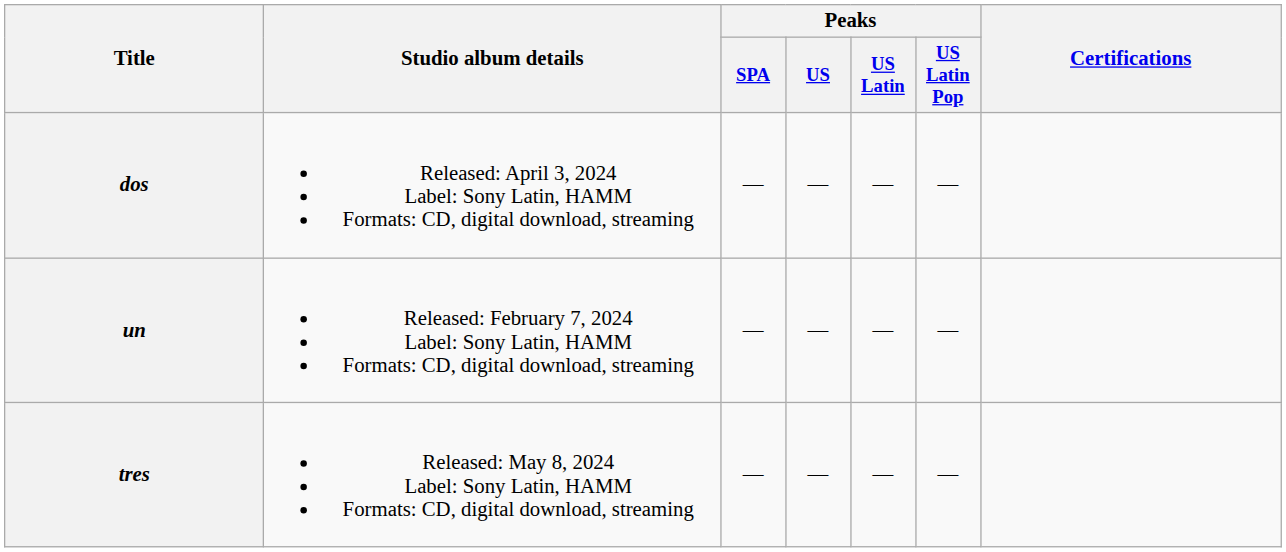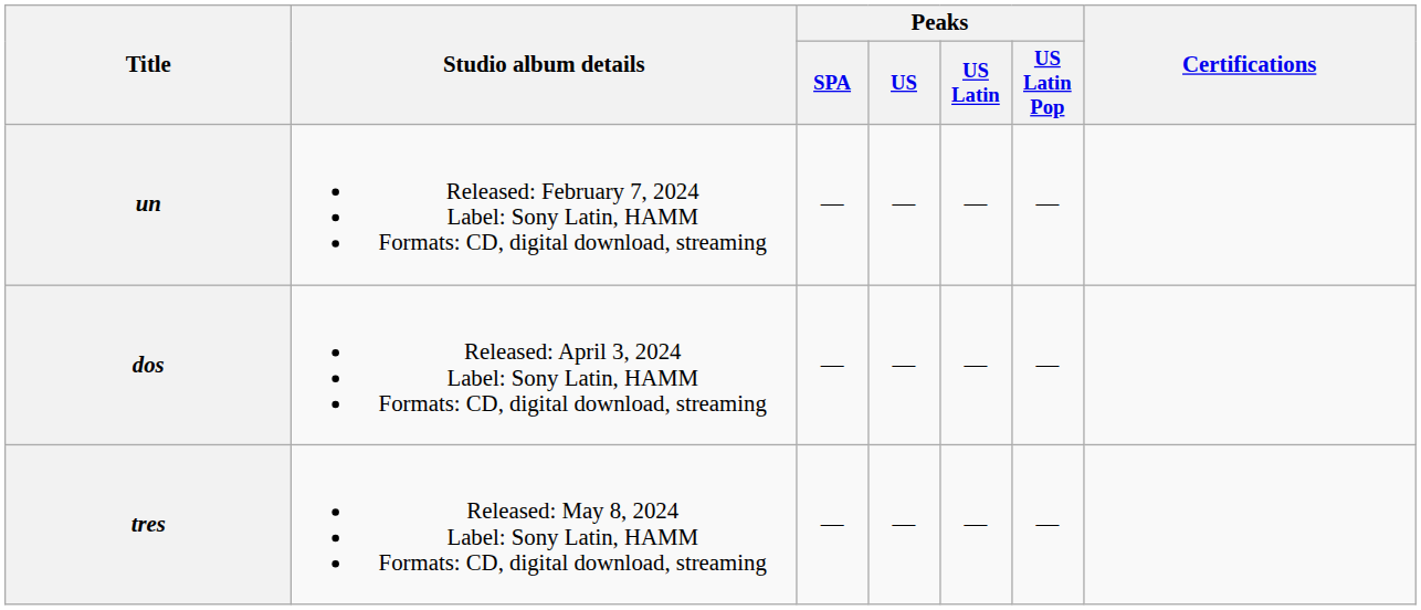rows swapped: un <-> dos
